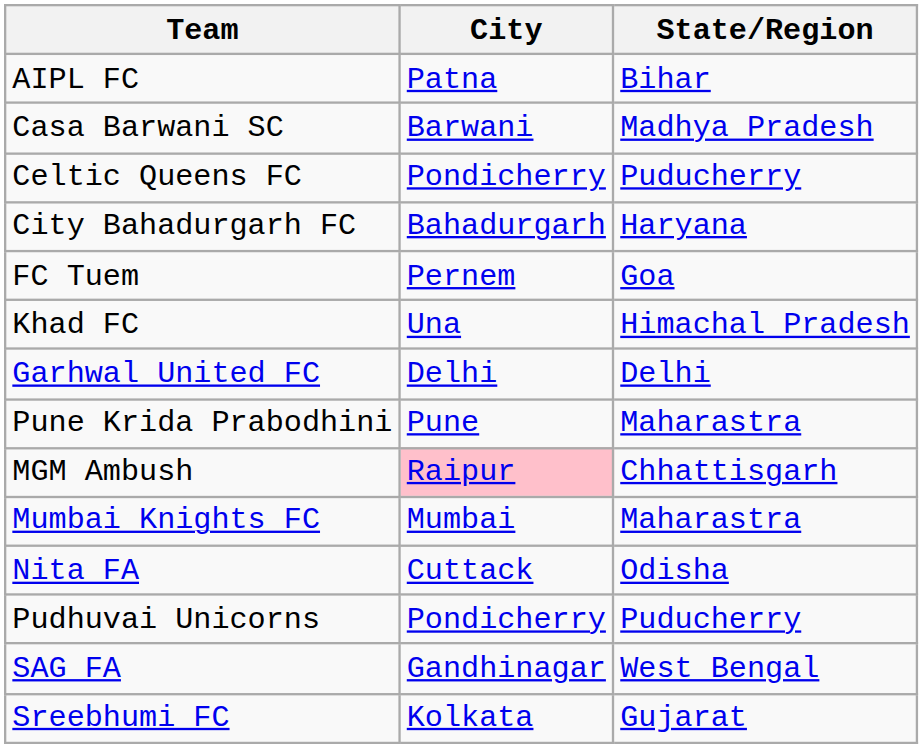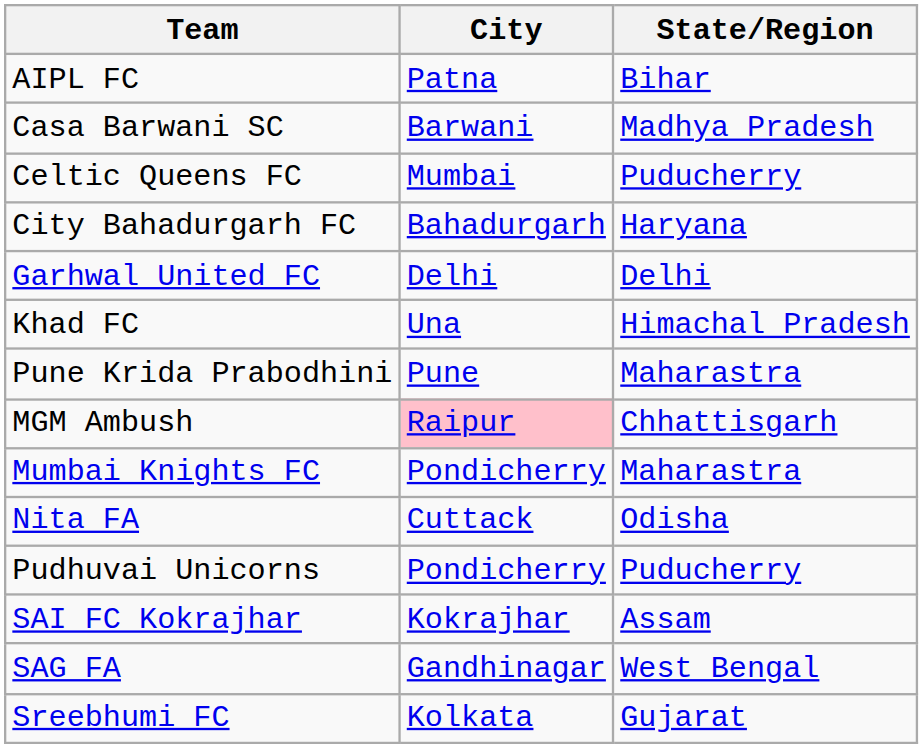Celtic Queens FC | City: Pondicherry -> Mumbai
- row: FC Tuem | Pernem | Goa
rows swapped: Garhwal United FC <-> Khad FC
Mumbai Knights FC | City: Mumbai -> Pondicherry
+ row: SAI FC Kokrajhar | Kokrajhar | Assam
